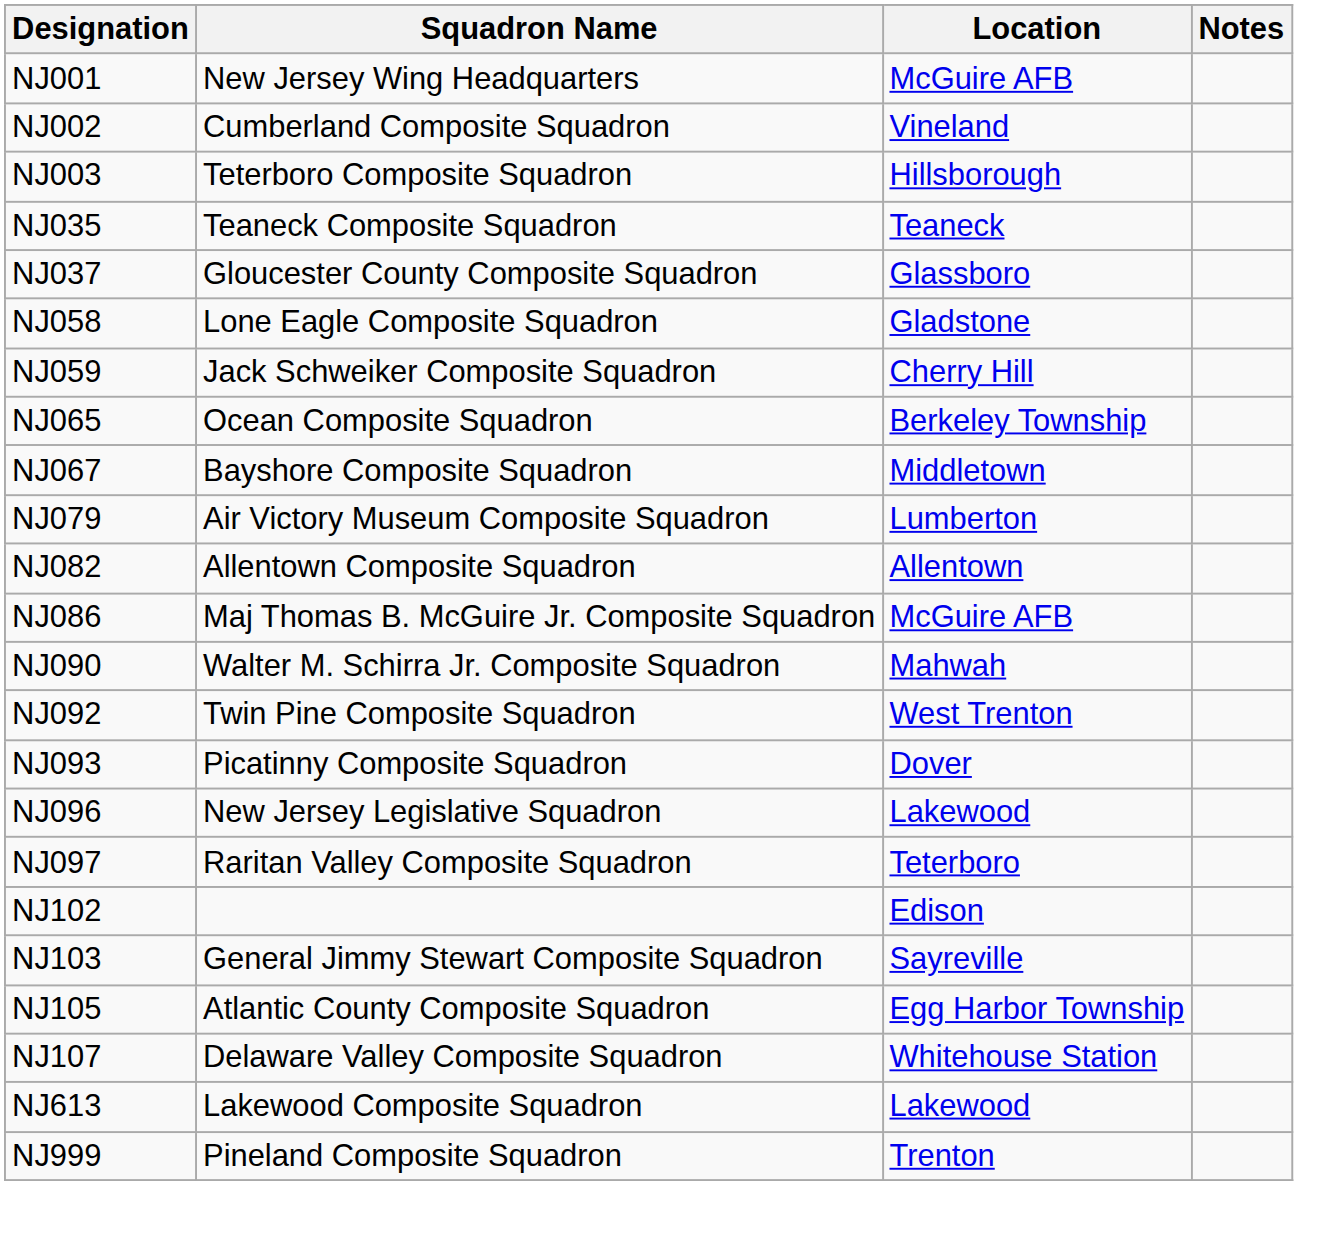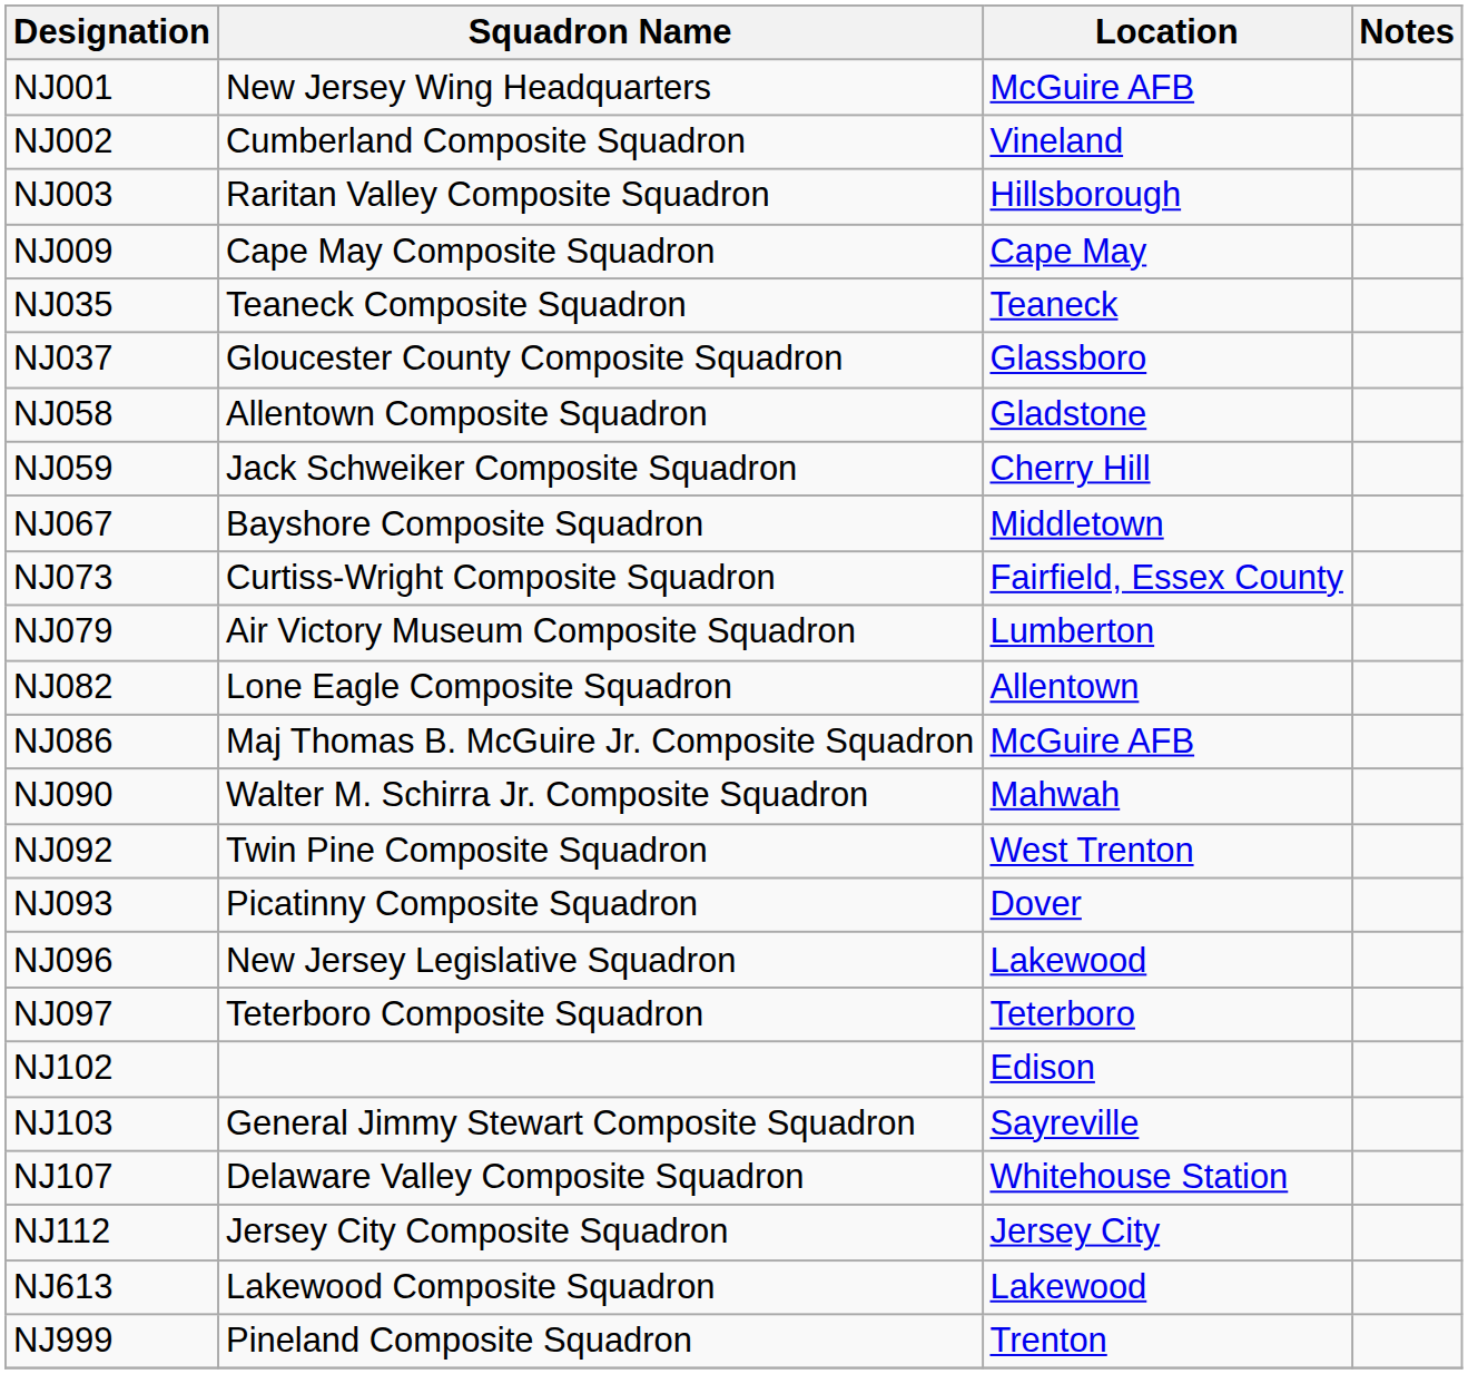NJ003 | Squadron Name: Teterboro Composite Squadron -> Raritan Valley Composite Squadron
+ row: NJ009 | Cape May Composite Squadron | Cape May
NJ058 | Squadron Name: Lone Eagle Composite Squadron -> Allentown Composite Squadron
- row: NJ065 | Ocean Composite Squadron | Berkeley Township
+ row: NJ073 | Curtiss-Wright Composite Squadron | Fairfield, Essex County
NJ082 | Squadron Name: Allentown Composite Squadron -> Lone Eagle Composite Squadron
NJ097 | Squadron Name: Raritan Valley Composite Squadron -> Teterboro Composite Squadron
- row: NJ105 | Atlantic County Composite Squadron | Egg Harbor Township
+ row: NJ112 | Jersey City Composite Squadron | Jersey City
